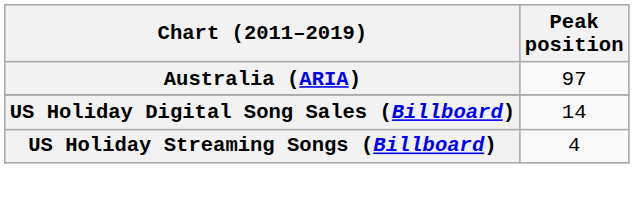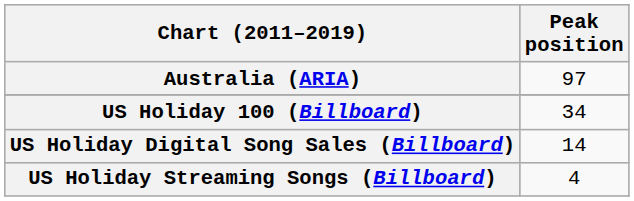+ row: US Holiday 100 (Billboard) | 34
